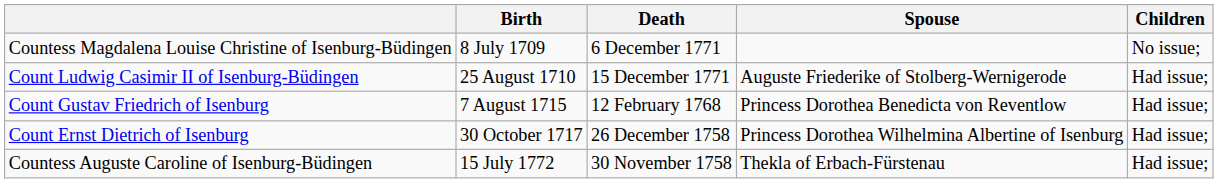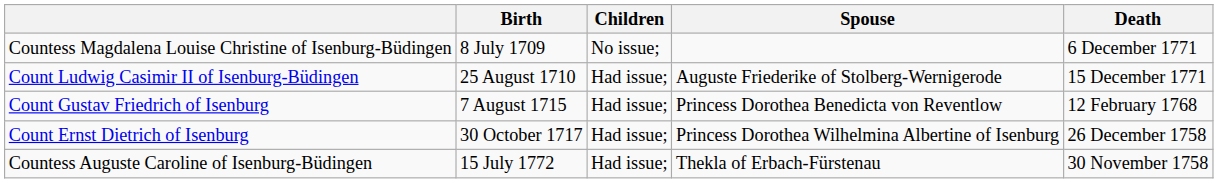columns swapped: Death <-> Children
